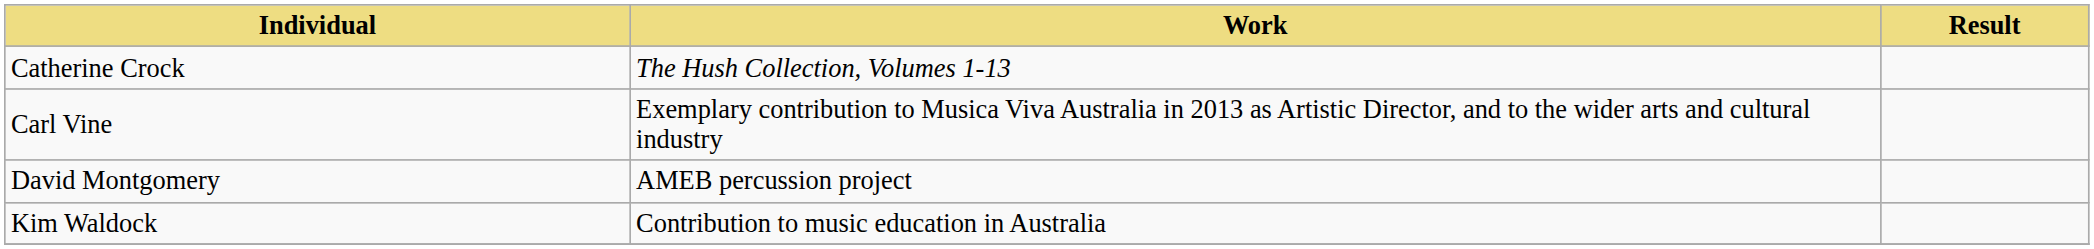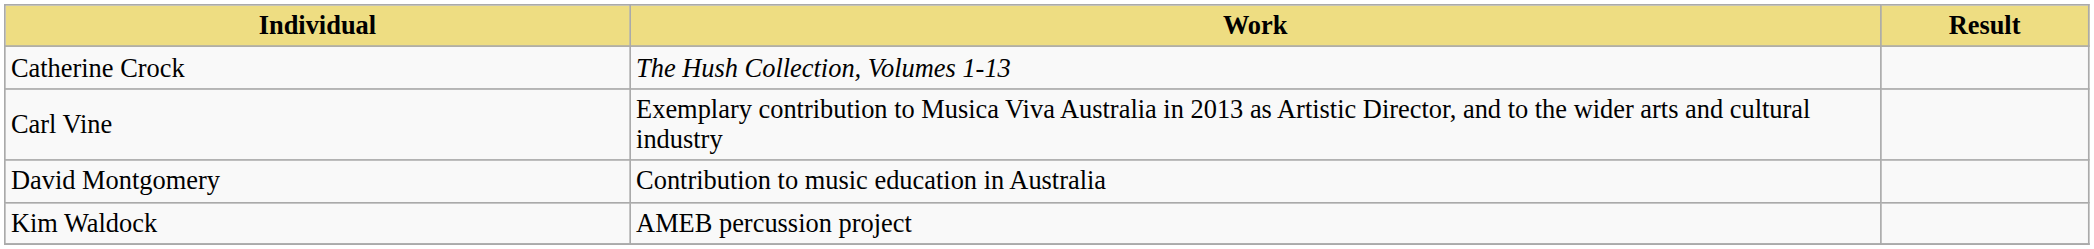David Montgomery | Work: AMEB percussion project -> Contribution to music education in Australia
Kim Waldock | Work: Contribution to music education in Australia -> AMEB percussion project
